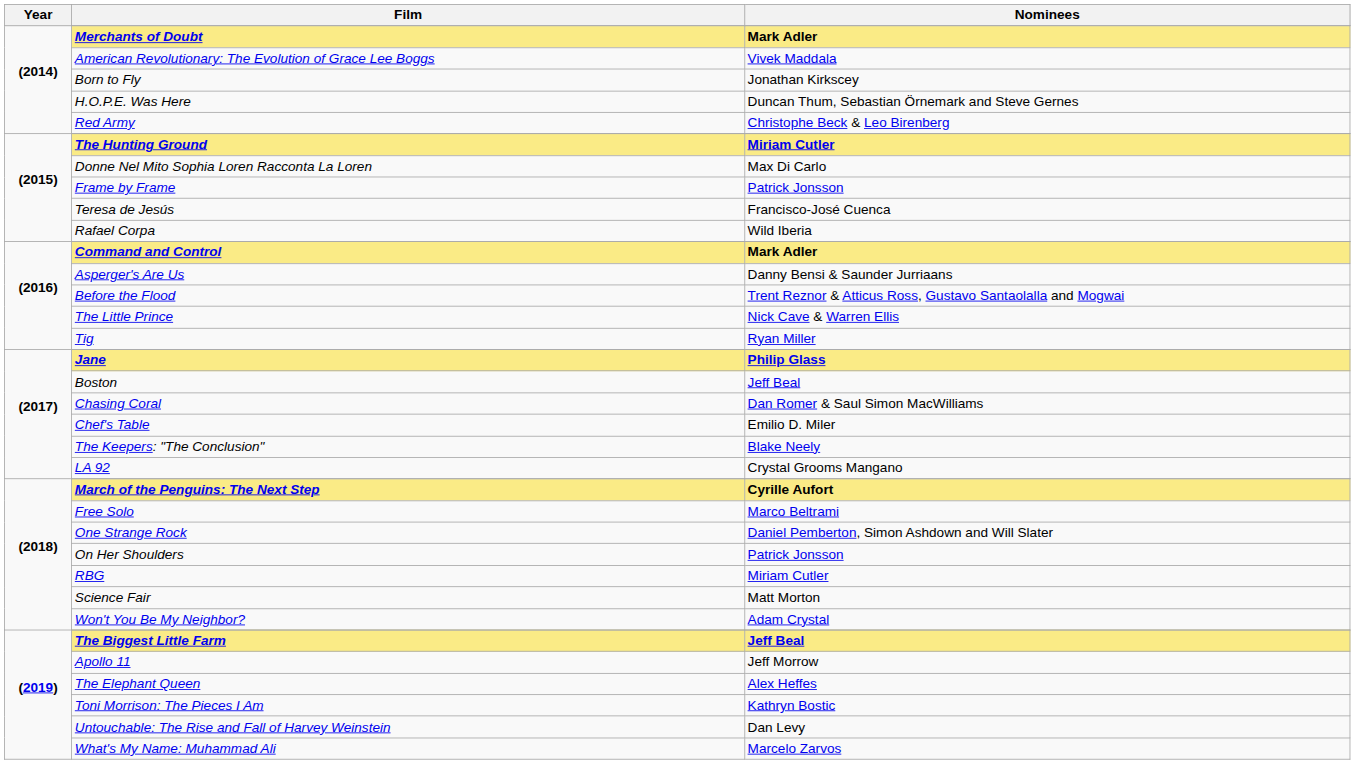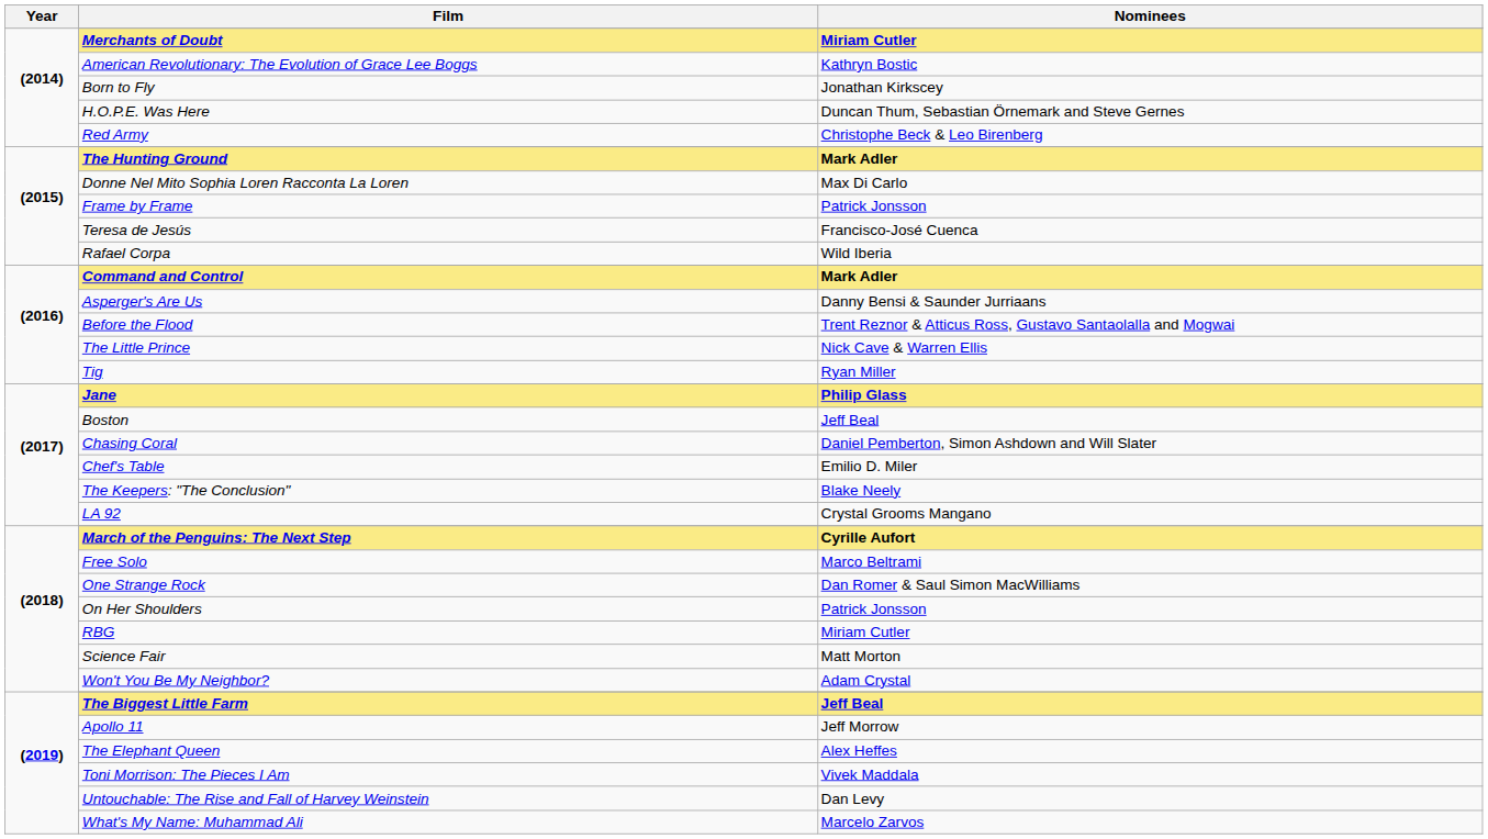Merchants of Doubt | Nominees: Mark Adler -> Miriam Cutler
American Revolutionary: The Evolution of Grace Lee Boggs | Nominees: Vivek Maddala -> Kathryn Bostic
The Hunting Ground | Nominees: Miriam Cutler -> Mark Adler
Chasing Coral | Nominees: Dan Romer & Saul Simon MacWilliams -> Daniel Pemberton, Simon Ashdown and Will Slater
One Strange Rock | Nominees: Daniel Pemberton, Simon Ashdown and Will Slater -> Dan Romer & Saul Simon MacWilliams
Toni Morrison: The Pieces I Am | Nominees: Kathryn Bostic -> Vivek Maddala
